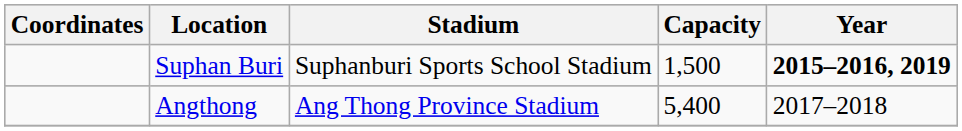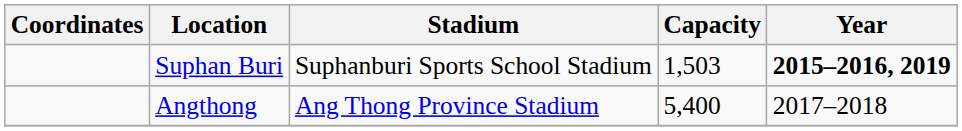Suphan Buri | Capacity: 1,500 -> 1,503
